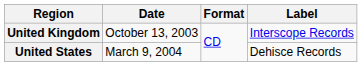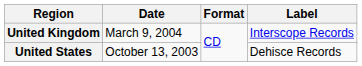United Kingdom | Date: October 13, 2003 -> March 9, 2004
United States | Date: March 9, 2004 -> October 13, 2003
